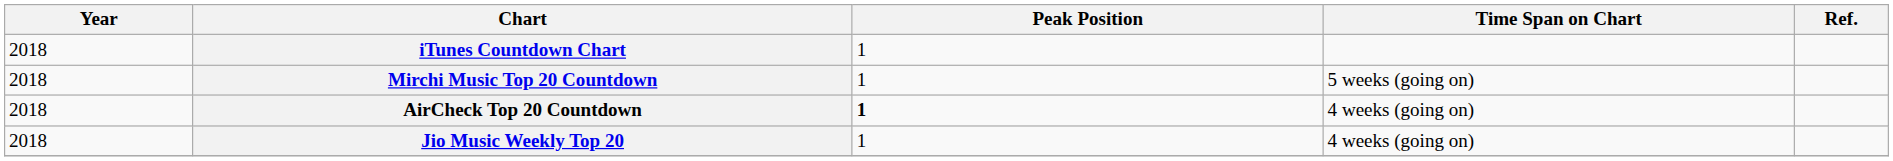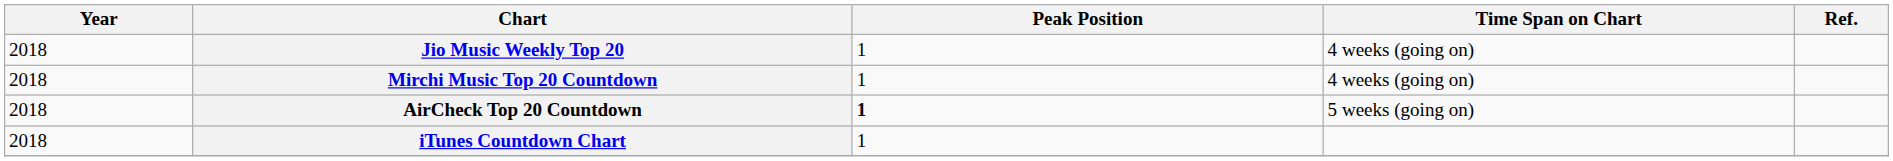rows swapped: iTunes Countdown Chart <-> Jio Music Weekly Top 20
Mirchi Music Top 20 Countdown | Time Span on Chart: 5 weeks (going on) -> 4 weeks (going on)
AirCheck Top 20 Countdown | Time Span on Chart: 4 weeks (going on) -> 5 weeks (going on)
